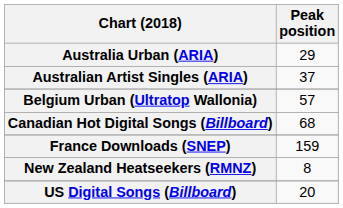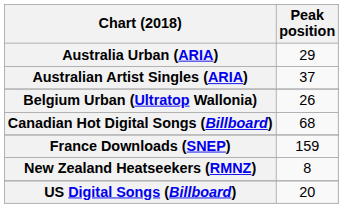Belgium Urban (Ultratop Wallonia) | Peak position: 57 -> 26
